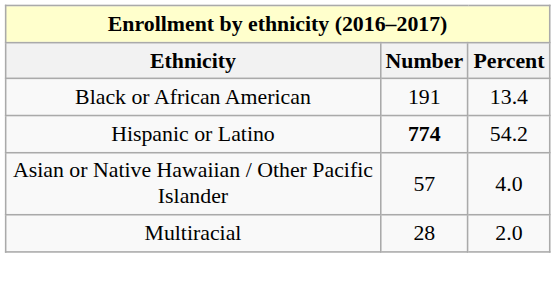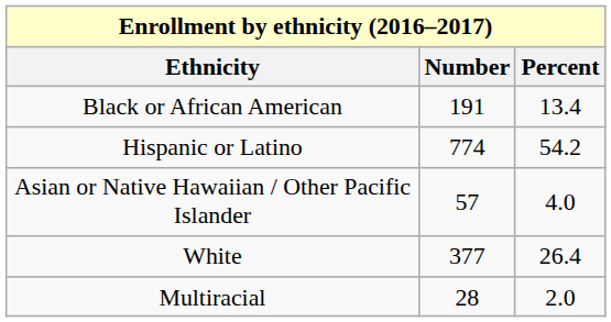Hispanic or Latino | Number: bold -> normal
+ row: White | 377 | 26.4
